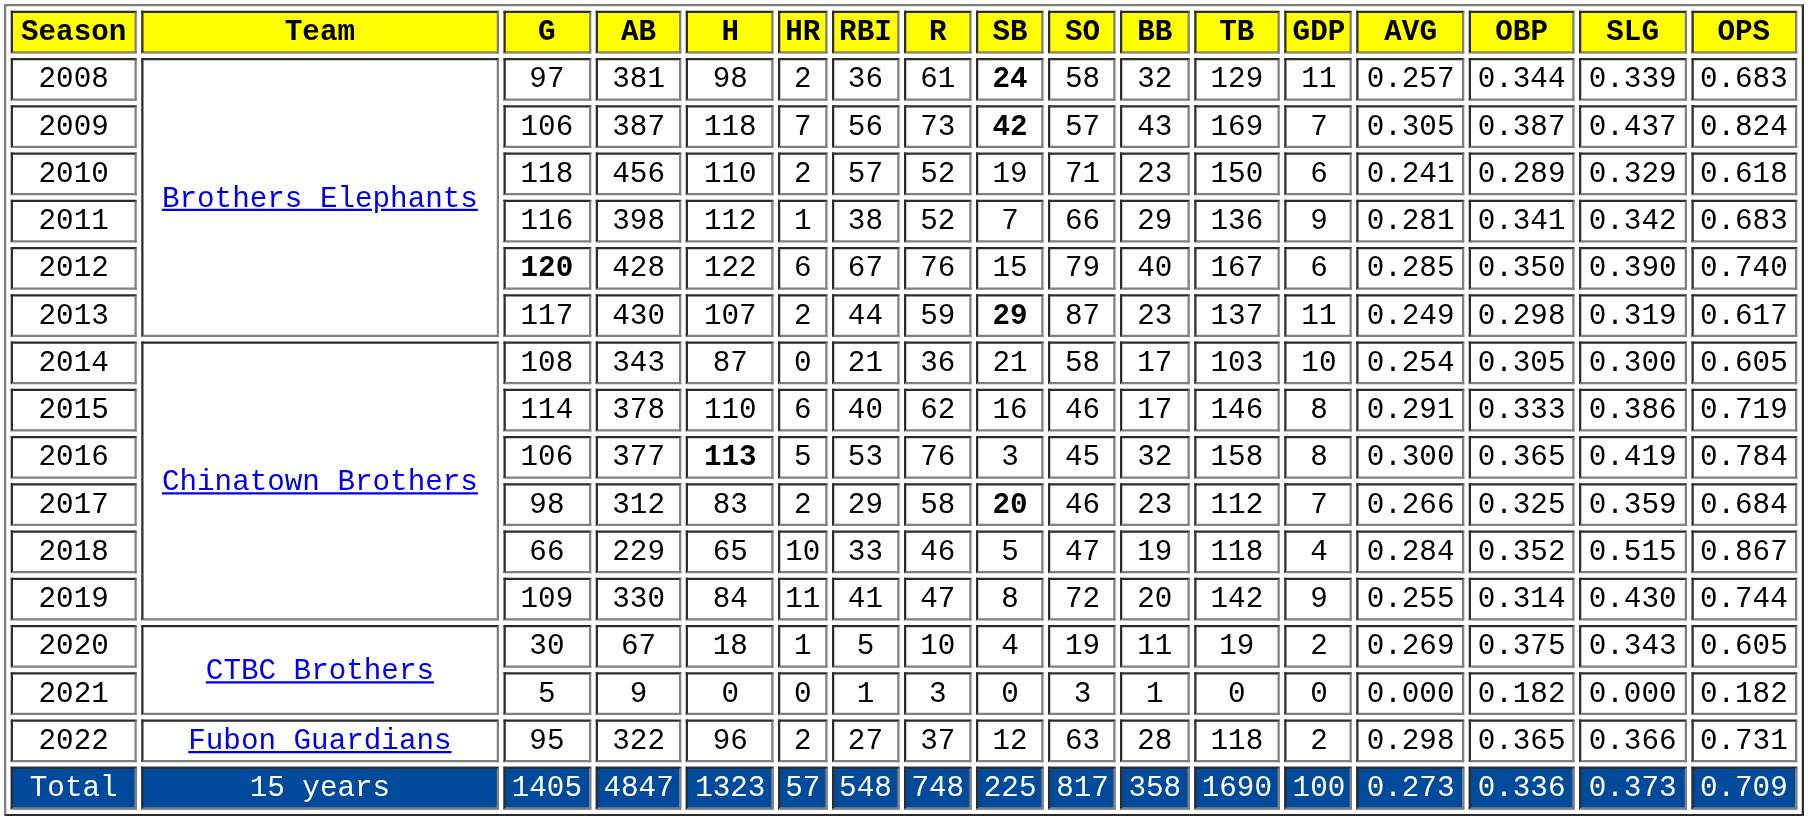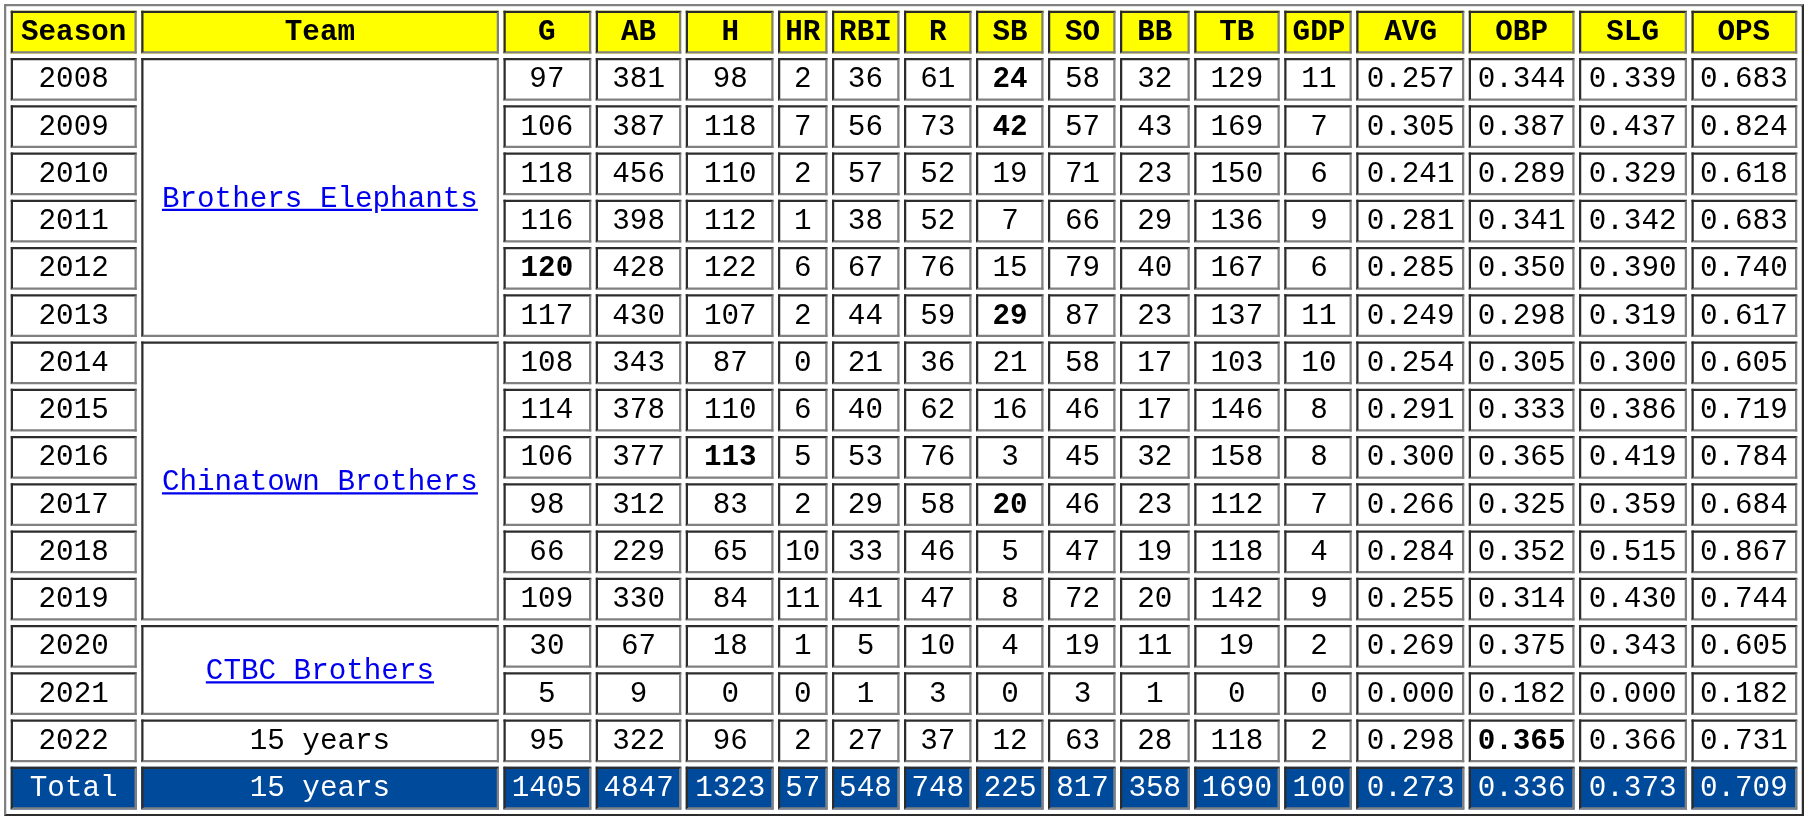2022 | Team: Fubon Guardians -> 15 years
2022 | OBP: normal -> bold
